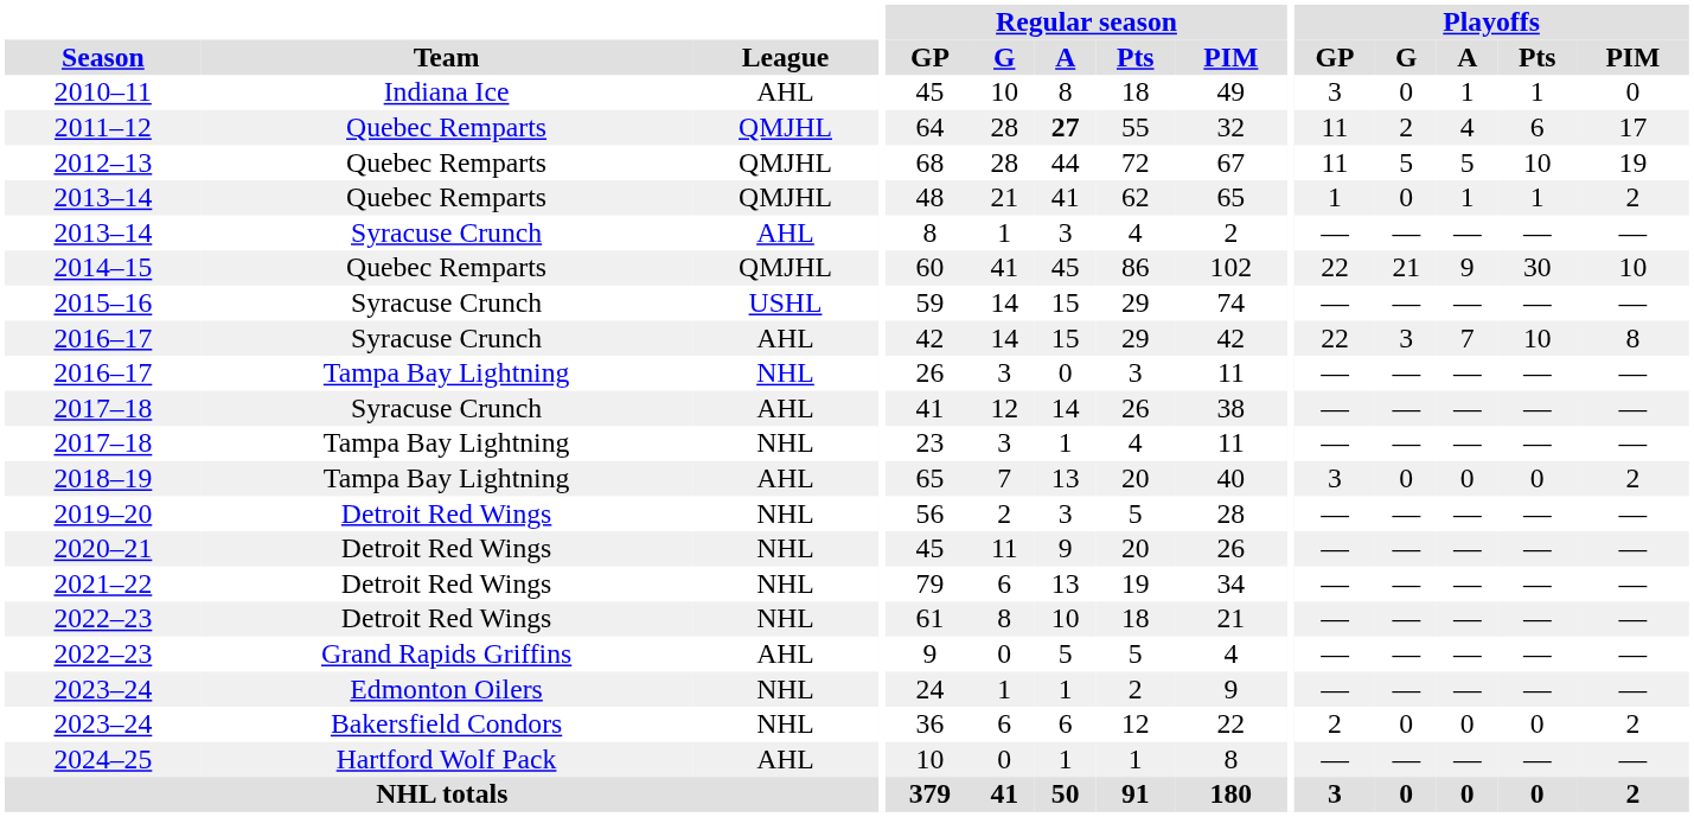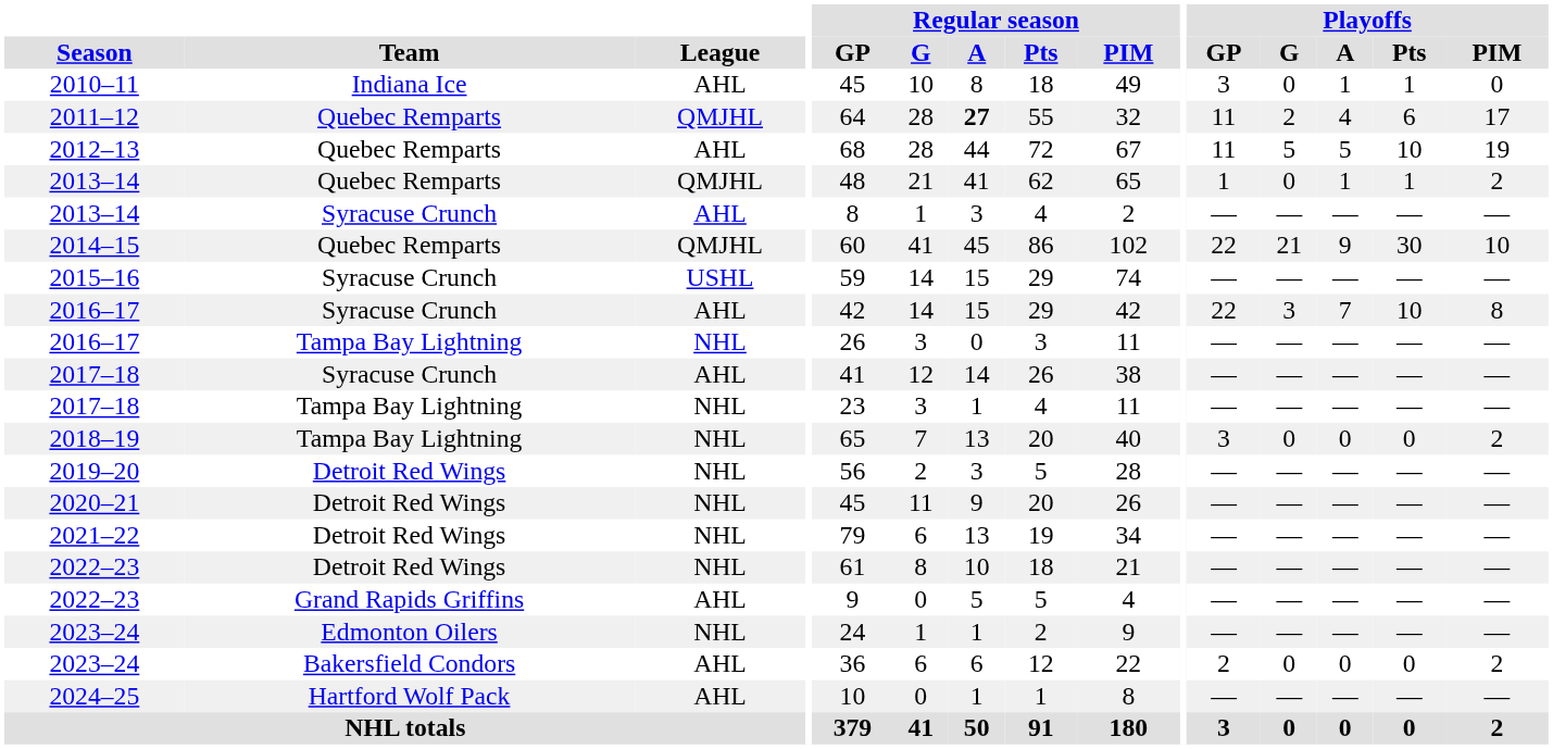2012–13 | League: QMJHL -> AHL
2018–19 | League: AHL -> NHL
2023–24 / Bakersfield Condors | League: NHL -> AHL
